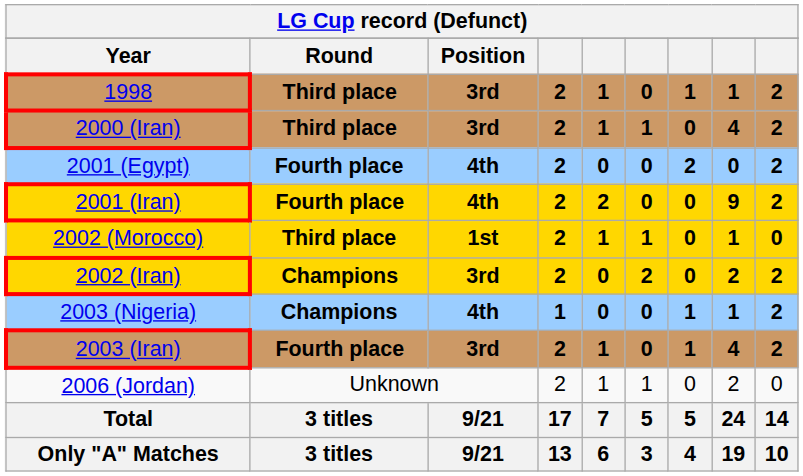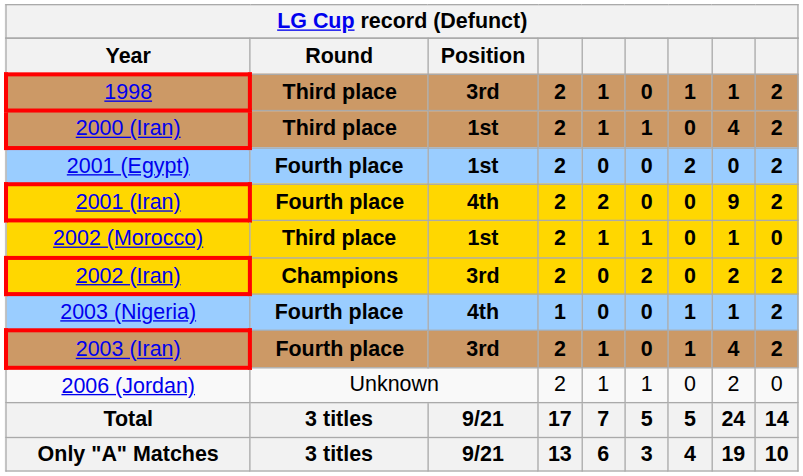2000 (Iran) | Position: 3rd -> 1st
2001 (Egypt) | Position: 4th -> 1st
2003 (Nigeria) | Round: Champions -> Fourth place
